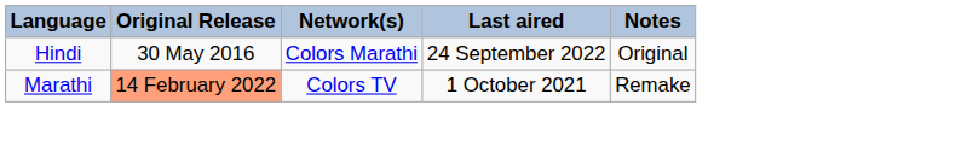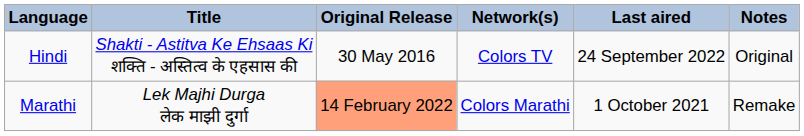+ column: Title | Shakti - Astitva Ke Ehsaas Ki शक्ति - अस्तित्व के एहसास की | Lek Majhi Durga लेक माझी दुर्गा
Hindi | Network(s): Colors Marathi -> Colors TV
Marathi | Network(s): Colors TV -> Colors Marathi
